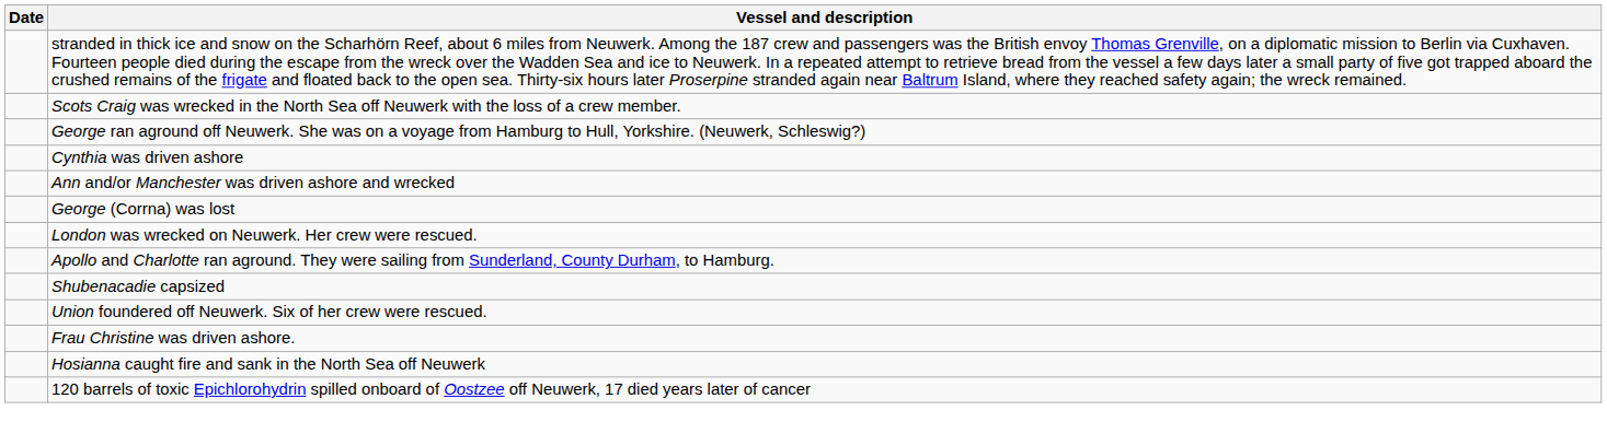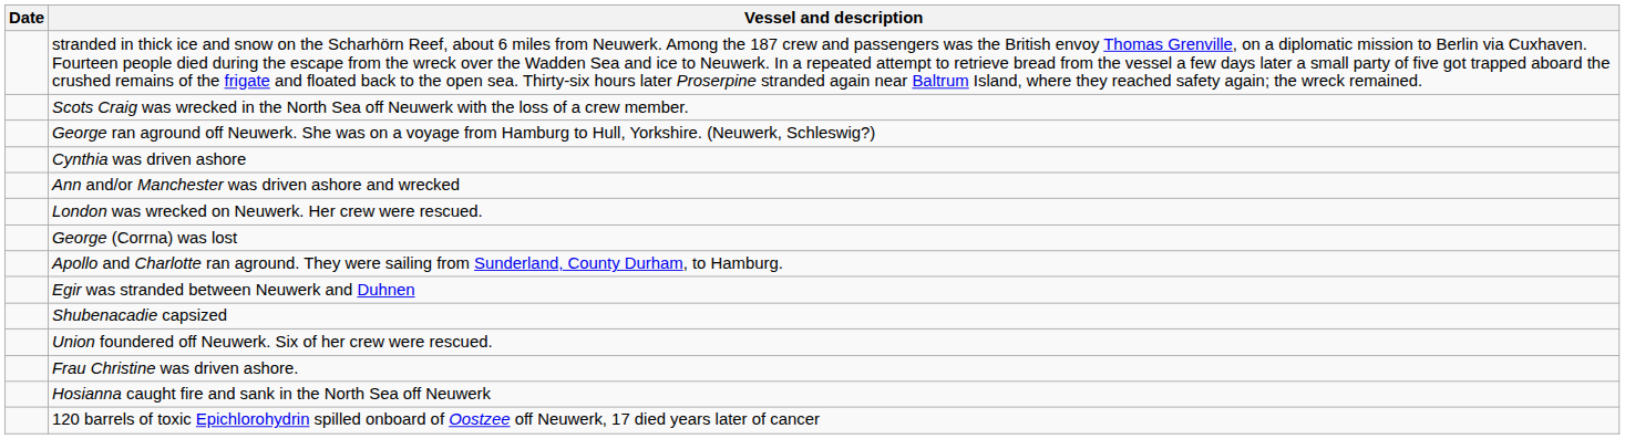rows swapped: London was wrecked on Neuwerk. Her crew were rescued. <-> George (Corrna) was lost
+ row: Egir was stranded between Neuwerk and Duhnen
